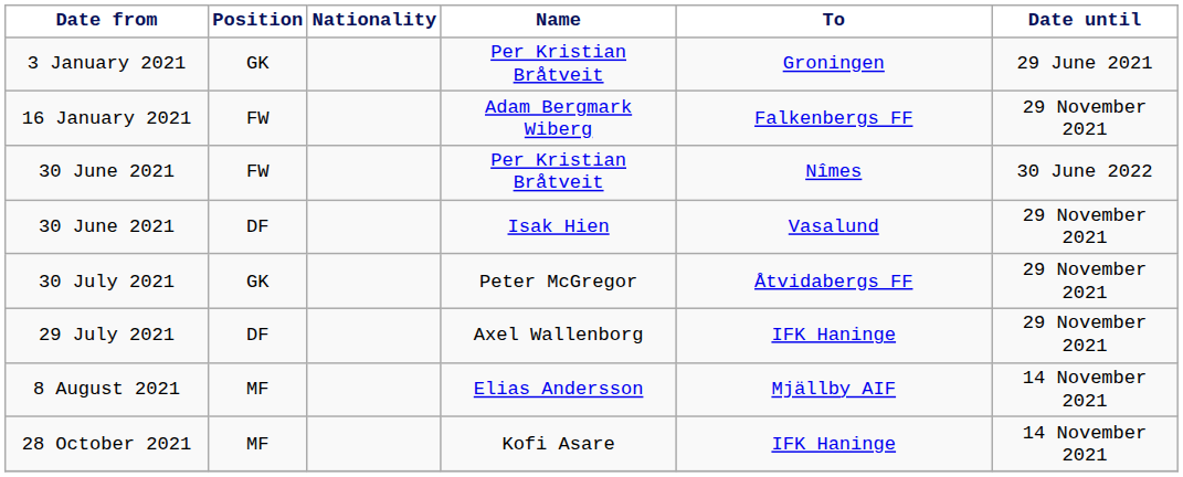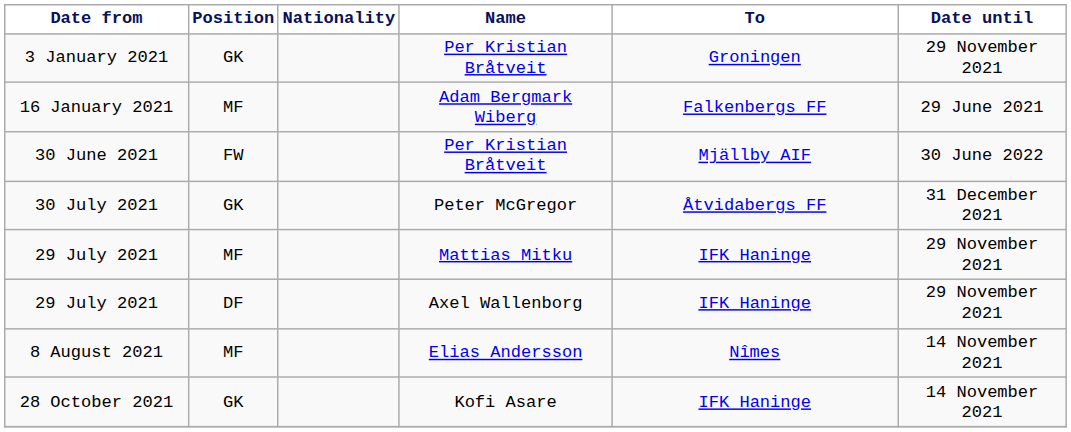3 January 2021 / Per Kristian Bråtveit | Date until: 29 June 2021 -> 29 November 2021
Adam Bergmark Wiberg | Position: FW -> MF
Adam Bergmark Wiberg | Date until: 29 November 2021 -> 29 June 2021
30 June 2021 / Per Kristian Bråtveit | To: Nîmes -> Mjällby AIF
- row: 30 June 2021 | DF | Isak Hien | Vasalund | 29 November 2021
Peter McGregor | Date until: 29 November 2021 -> 31 December 2021
+ row: 29 July 2021 | MF | Mattias Mitku | IFK Haninge | 29 November 2021
Elias Andersson | To: Mjällby AIF -> Nîmes
Kofi Asare | Position: MF -> GK
